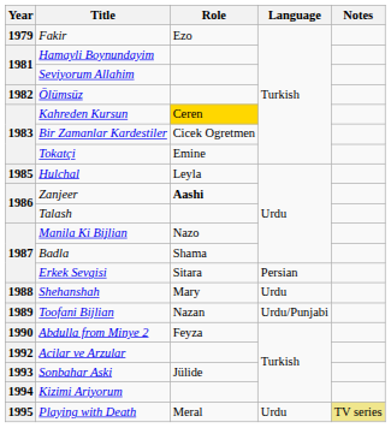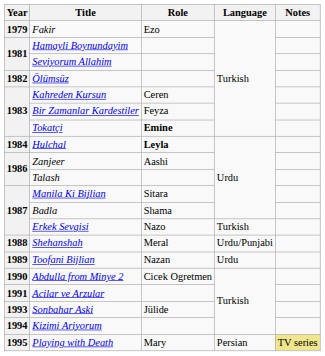Kahreden Kursun | Role: gold background -> no background
Bir Zamanlar Kardestiler | Role: Cicek Ogretmen -> Feyza
Tokatçi | Role: normal -> bold
Hulchal | Year: 1985 -> 1984
Hulchal | Role: normal -> bold
Zanjeer | Role: bold -> normal
Manila Ki Bijlian | Role: Nazo -> Sitara
Erkek Sevgisi | Role: Sitara -> Nazo
Erkek Sevgisi | Language: Persian -> Turkish
Shehanshah | Role: Mary -> Meral
Shehanshah | Language: Urdu -> Urdu/Punjabi
Toofani Bijlian | Language: Urdu/Punjabi -> Urdu
Abdulla from Minye 2 | Role: Feyza -> Cicek Ogretmen
Acilar ve Arzular | Year: 1992 -> 1991
Playing with Death | Role: Meral -> Mary
Playing with Death | Language: Urdu -> Persian
